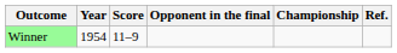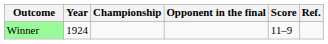columns swapped: Championship <-> Score
Winner | Year: 1954 -> 1924
